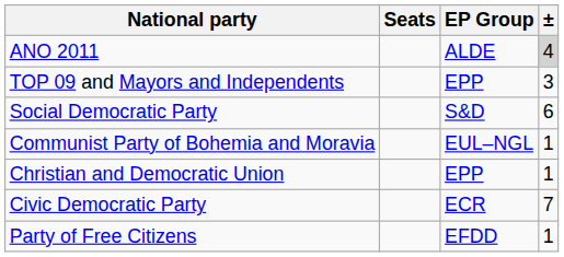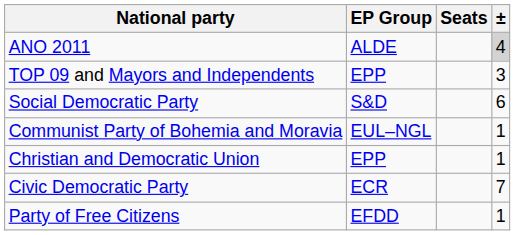columns swapped: EP Group <-> Seats
